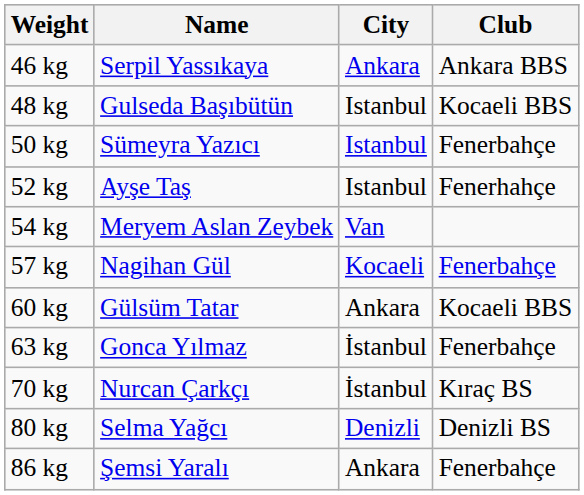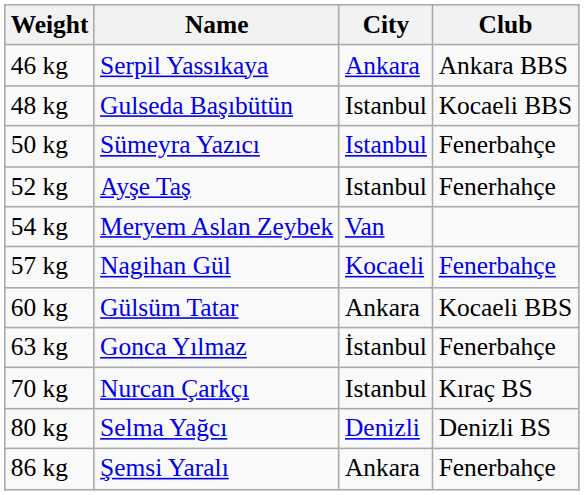70 kg | City: İstanbul -> Istanbul
